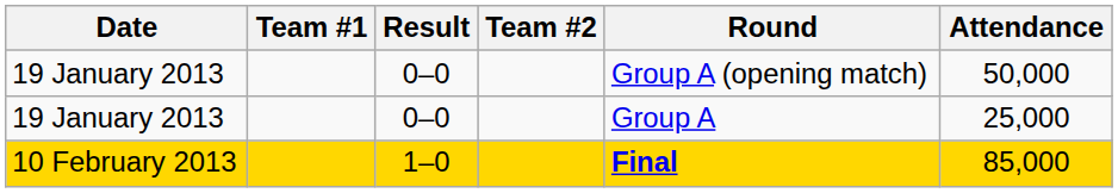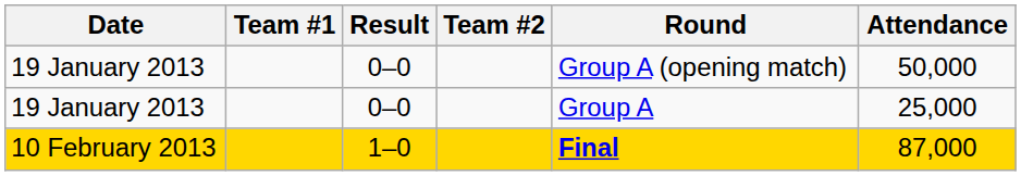10 February 2013 | Attendance: 85,000 -> 87,000
